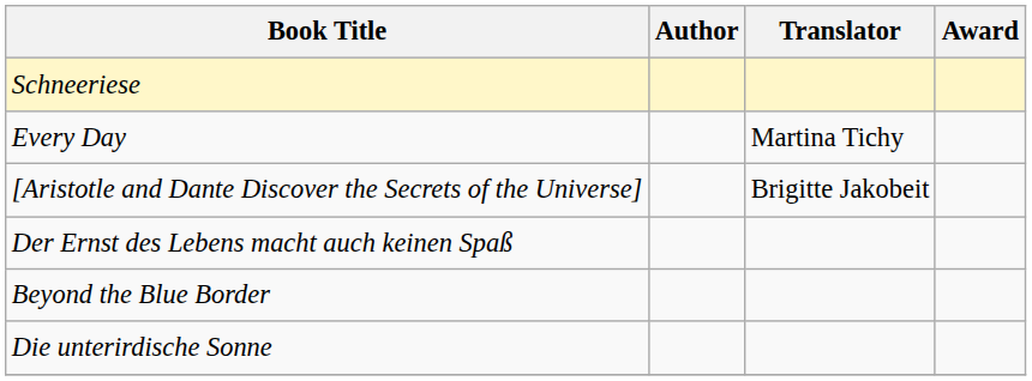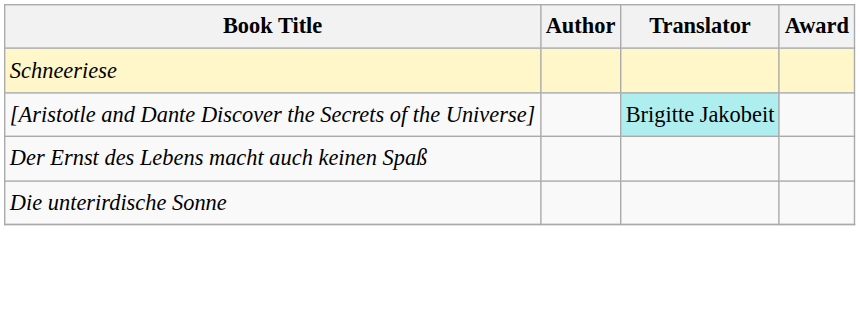- row: Every Day | Martina Tichy
[Aristotle and Dante Discover the Secrets of the Universe] | Translator: no background -> paleturquoise background
- row: Beyond the Blue Border
